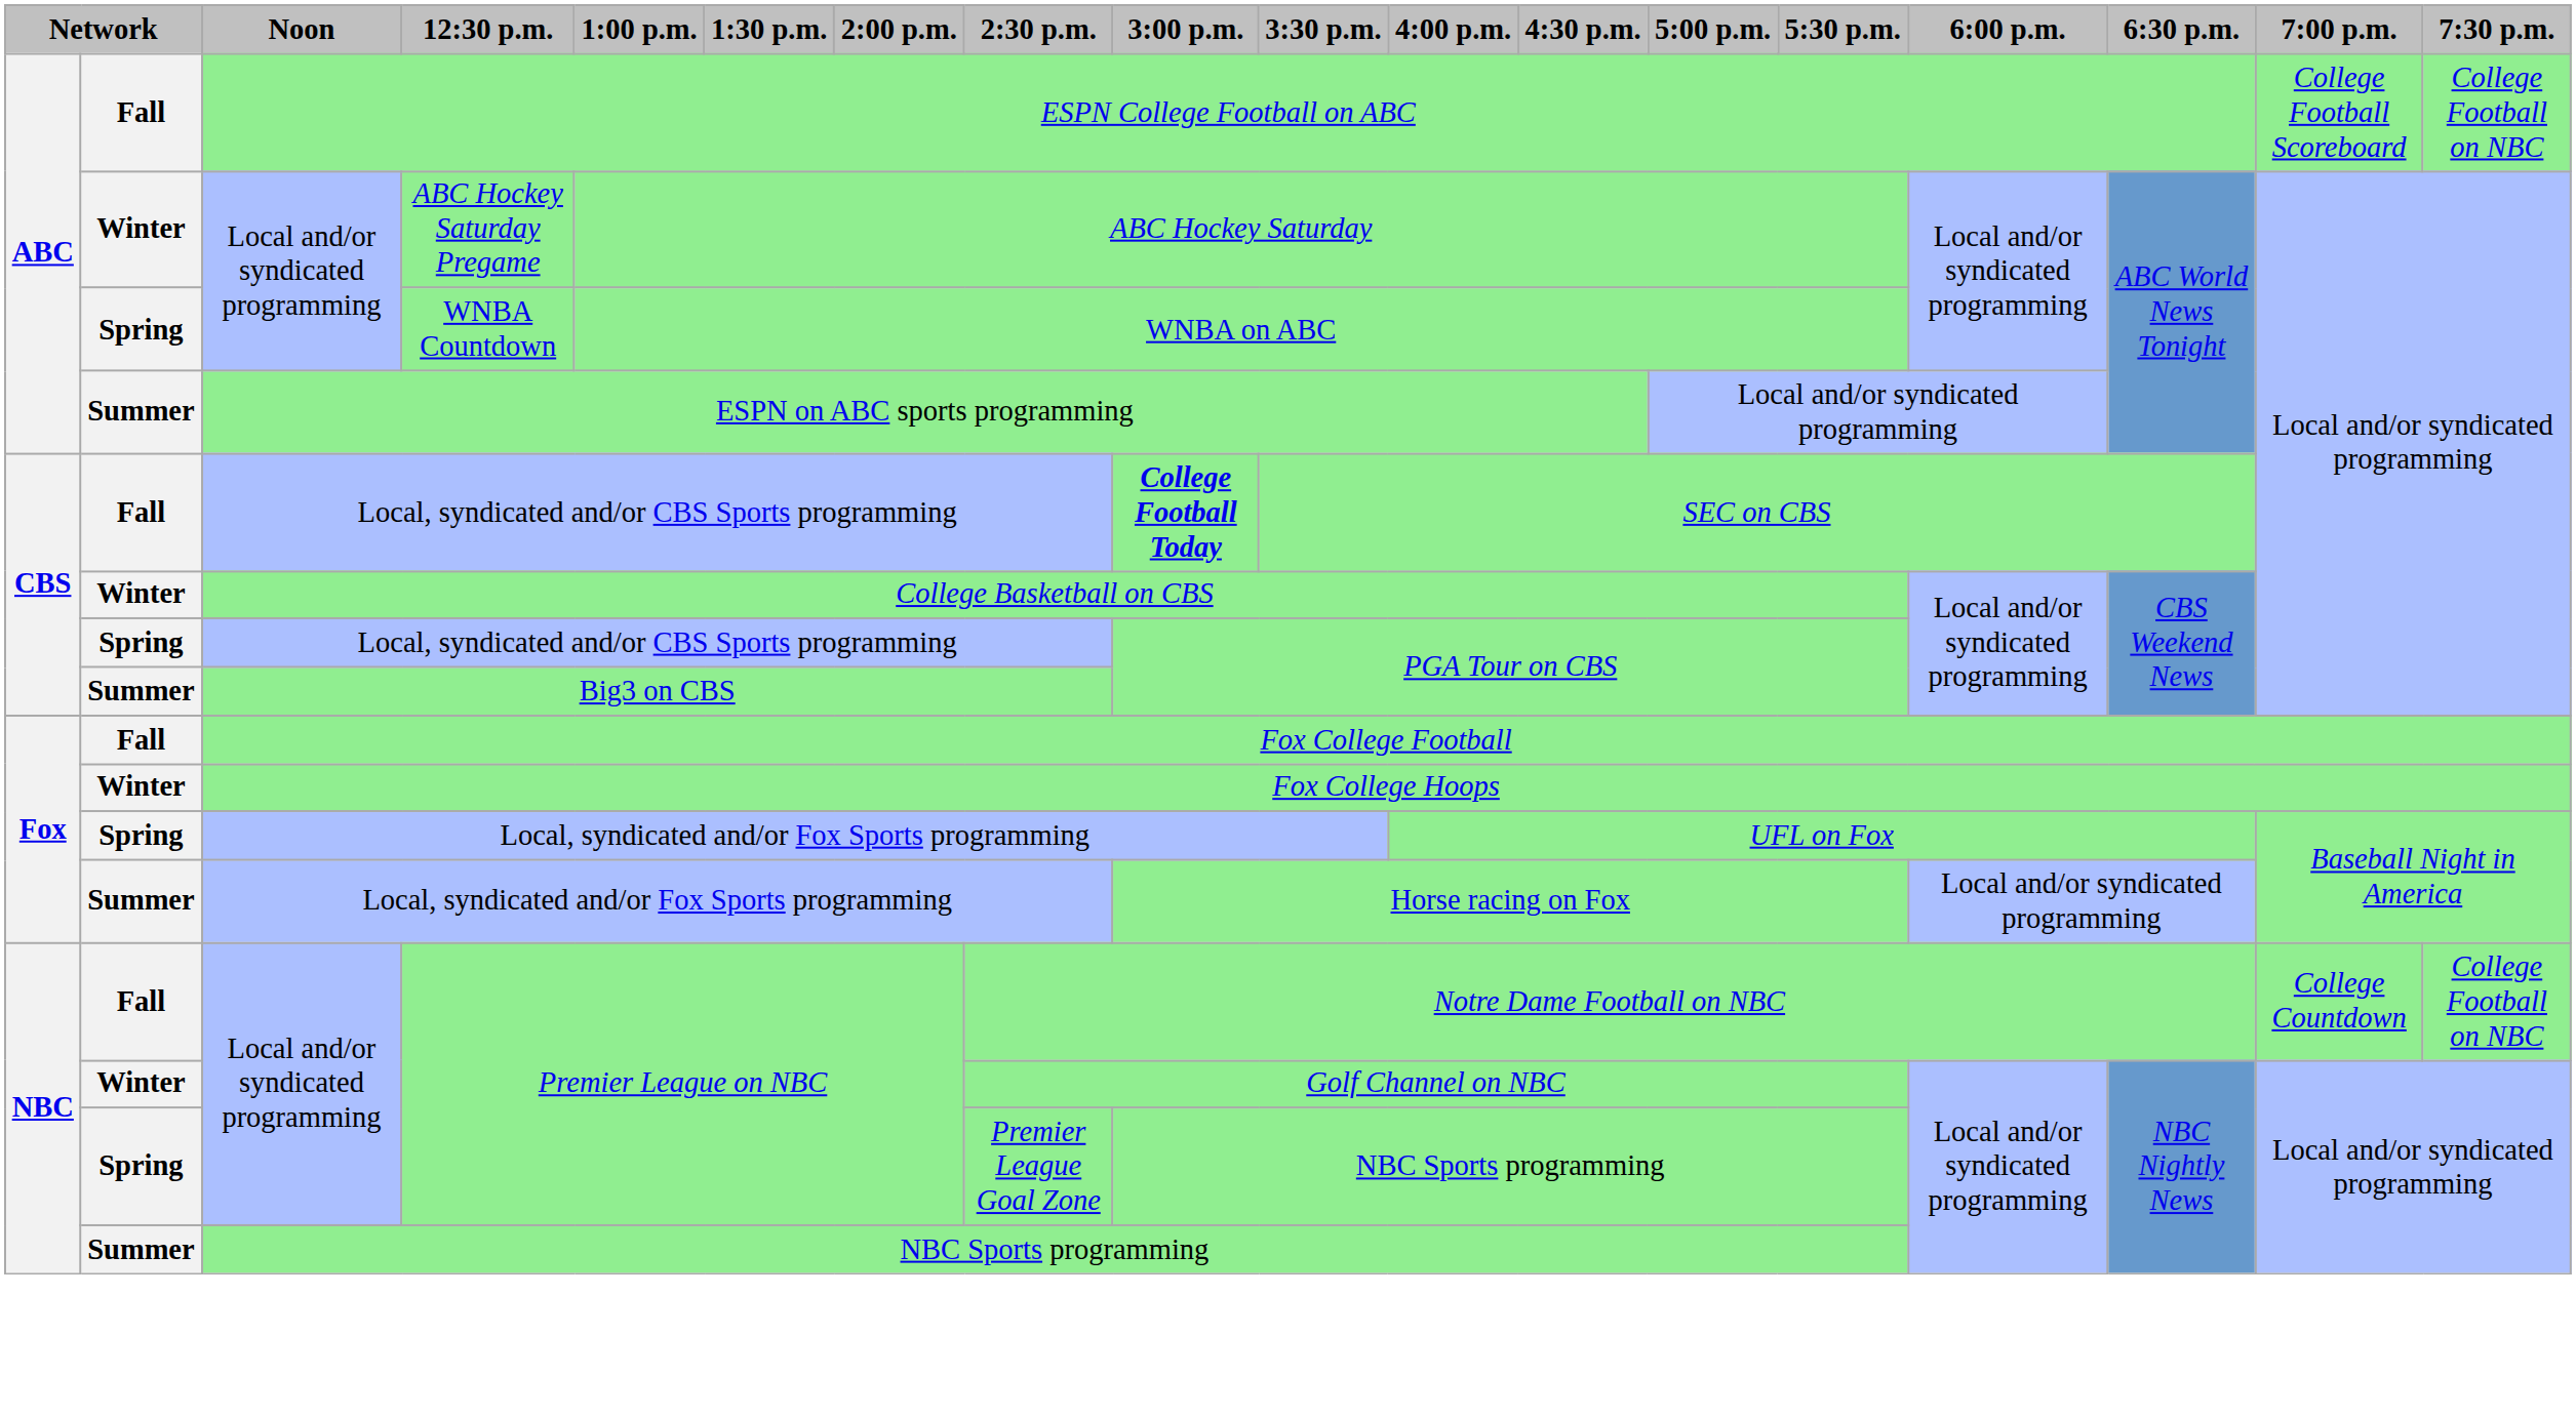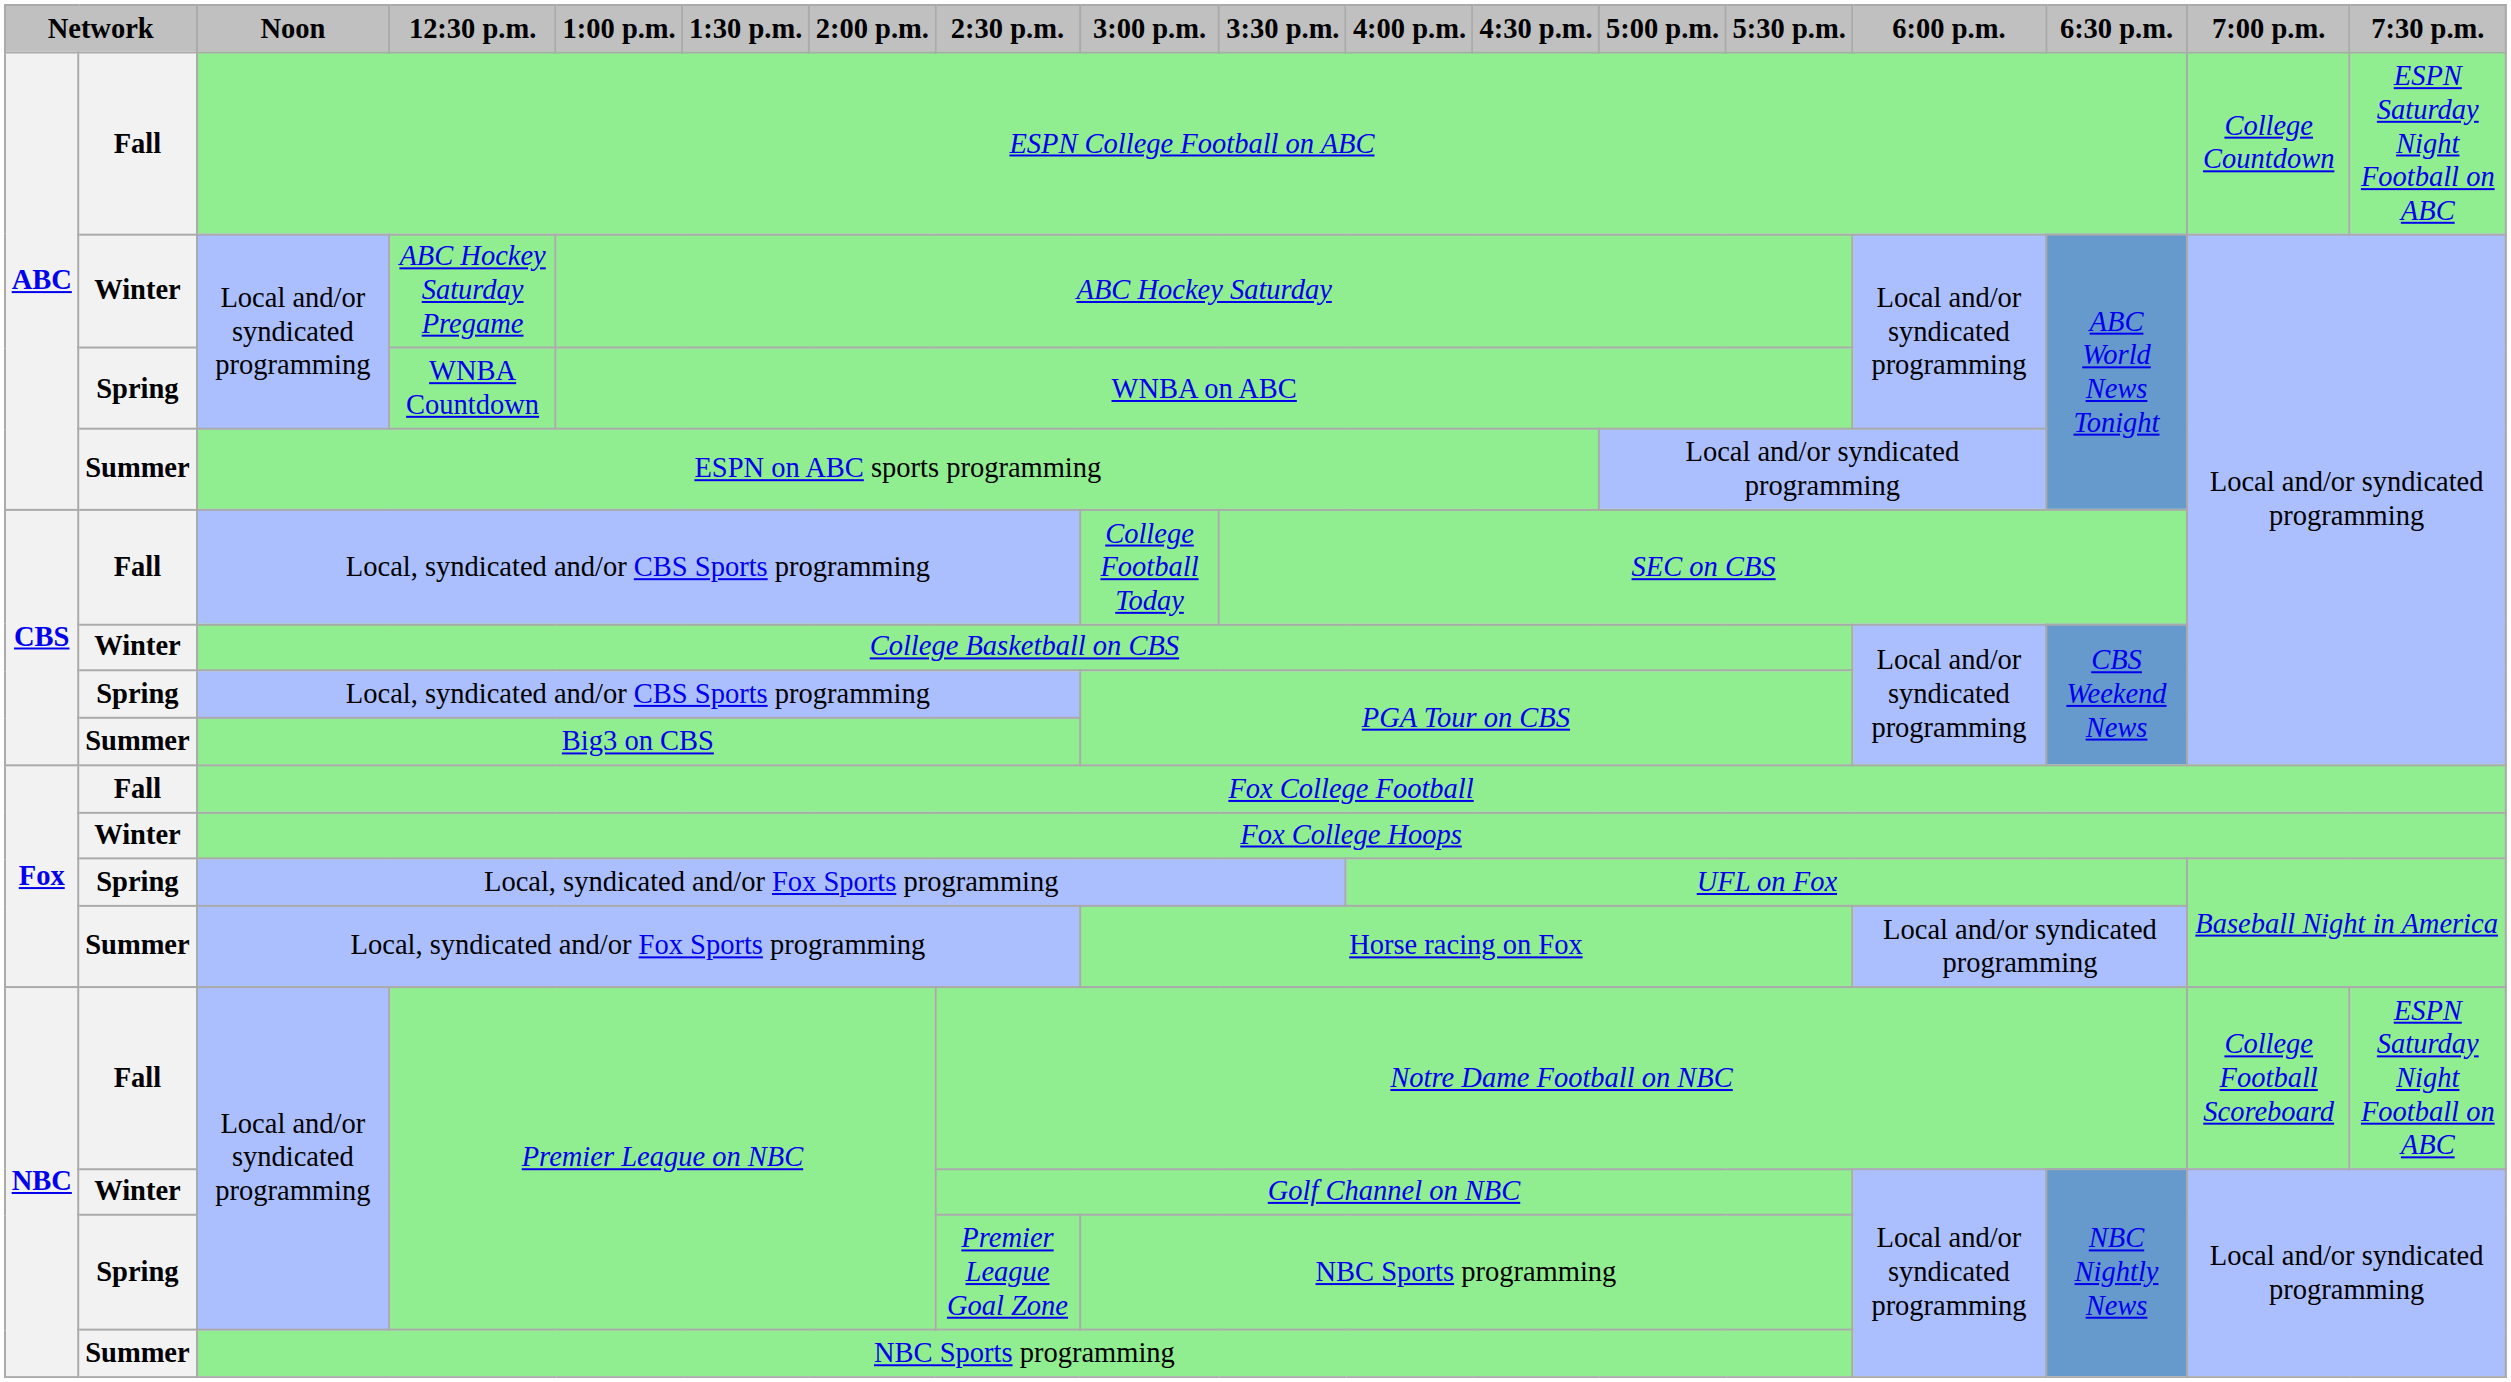ESPN College Football on ABC | 7:00 p.m.: College Football Scoreboard -> College Countdown
ESPN College Football on ABC | 7:30 p.m.: College Football on NBC -> ESPN Saturday Night Football on ABC
Fall / Local, syndicated and/or CBS Sports programming | 3:00 p.m.: bold -> normal
Fall / Premier League on NBC | 7:00 p.m.: College Countdown -> College Football Scoreboard
Fall / Premier League on NBC | 7:30 p.m.: College Football on NBC -> ESPN Saturday Night Football on ABC
